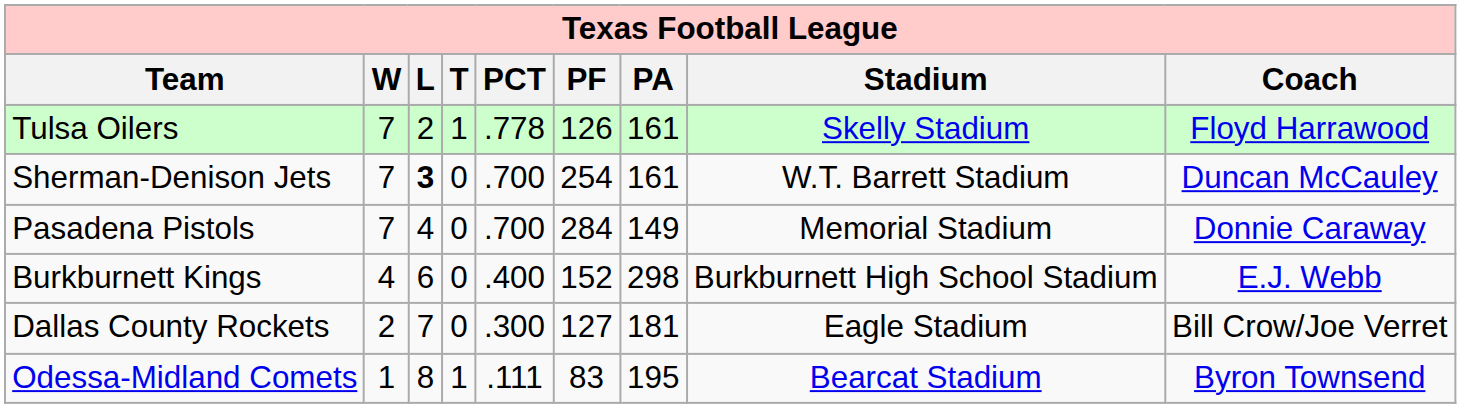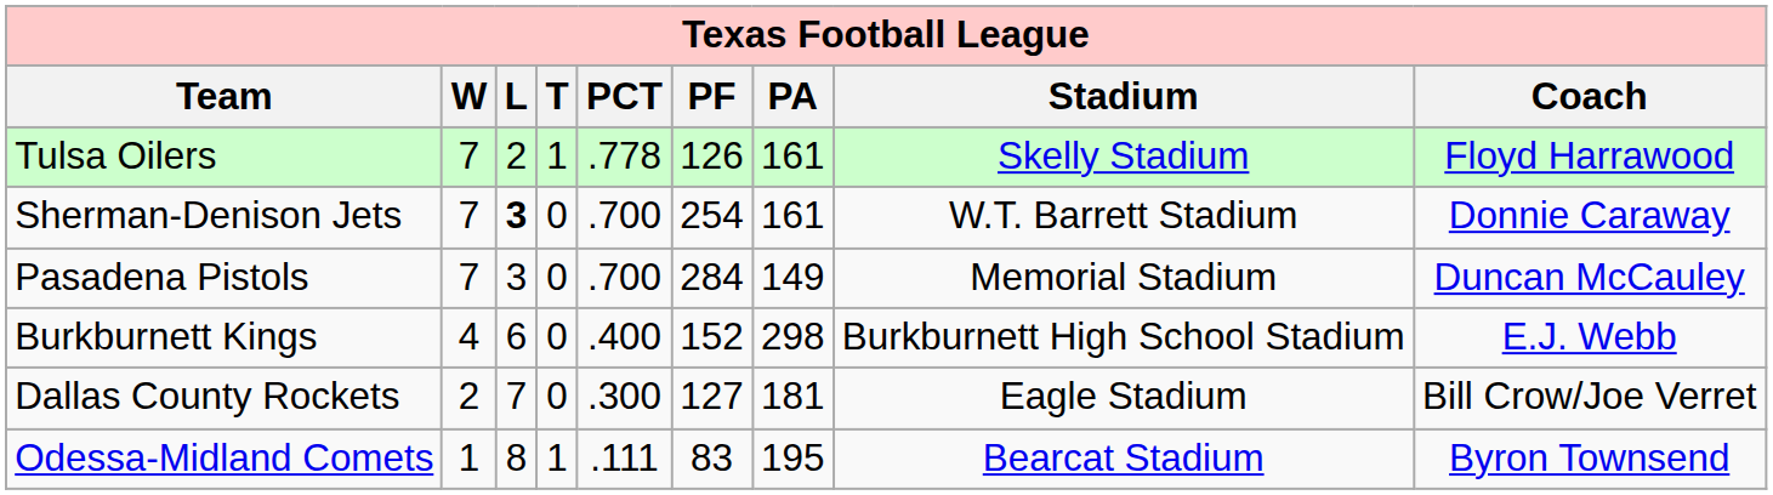Sherman-Denison Jets | Coach: Duncan McCauley -> Donnie Caraway
Pasadena Pistols | L: 4 -> 3
Pasadena Pistols | Coach: Donnie Caraway -> Duncan McCauley
